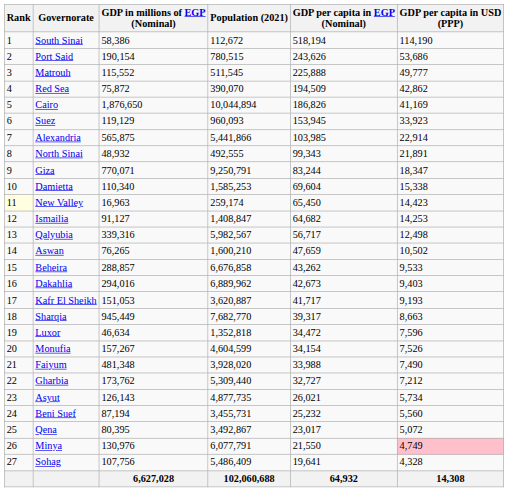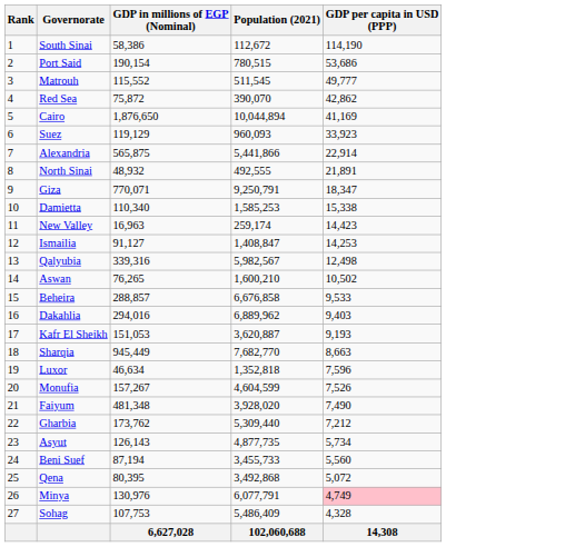- column: GDP per capita in EGP (Nominal) | 518,194 | 243,626 | 225,888 | 194,509 | 186,826 | 153,945 | 103,985 | 99,343 | 83,244 | 69,604 | 65,450 | 64,682 | 56,717 | 47,659 | 43,262 | 42,673 | 41,717 | 39,317 | 34,472 | 34,154 | 33,988 | 32,727 | 26,021 | 25,232 | 23,017 | 21,550 | 19,641 | 64,932
New Valley | Rank: lightyellow background -> no background
Beni Suef | Population (2021): 3,455,731 -> 3,455,733
Qena | Population (2021): 3,492,867 -> 3,492,868
Sohag | GDP in millions of EGP (Nominal): 107,756 -> 107,753
